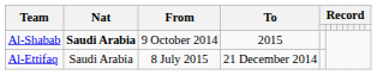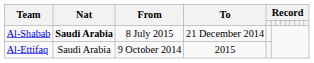Al-Shabab | From: 9 October 2014 -> 8 July 2015
Al-Shabab | To: 2015 -> 21 December 2014
Al-Ettifaq | From: 8 July 2015 -> 9 October 2014
Al-Ettifaq | To: 21 December 2014 -> 2015
